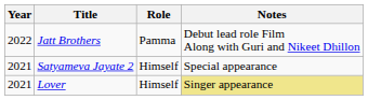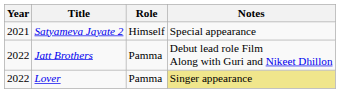rows swapped: Satyameva Jayate 2 <-> Jatt Brothers
Lover | Year: 2021 -> 2022
Lover | Role: Himself -> Pamma
